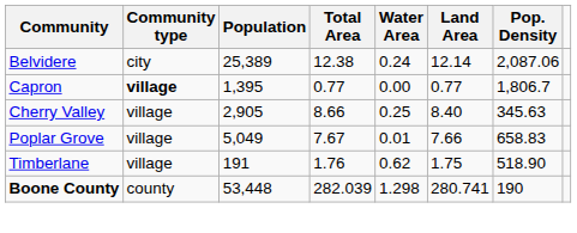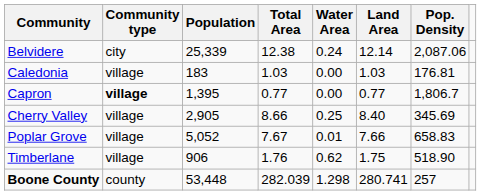Belvidere | Population: 25,389 -> 25,339
+ row: Caledonia | village | 183 | 1.03 | 0.00 | 1.03 | 176.81
Cherry Valley | Pop. Density: 345.63 -> 345.69
Poplar Grove | Population: 5,049 -> 5,052
Timberlane | Population: 191 -> 906
Boone County | Pop. Density: 190 -> 257
